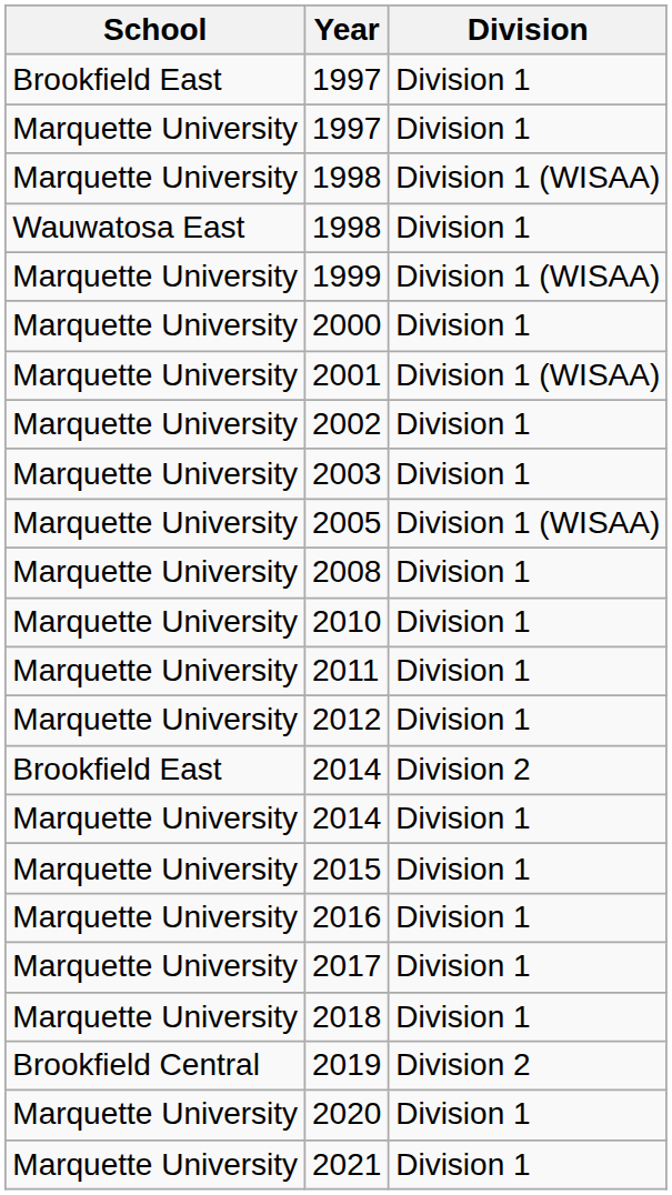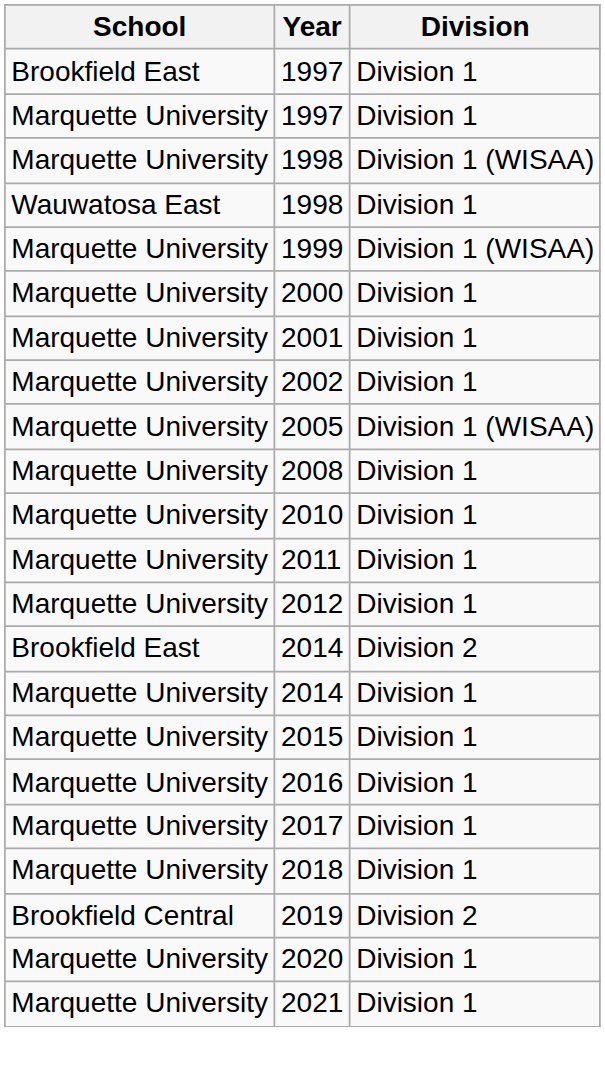2001 | Division: Division 1 (WISAA) -> Division 1
- row: Marquette University | 2003 | Division 1
